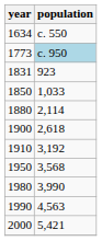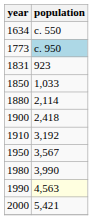1900 | population: 2,618 -> 2,418
1950 | population: 3,568 -> 3,567
1990 | population: no background -> lightyellow background
